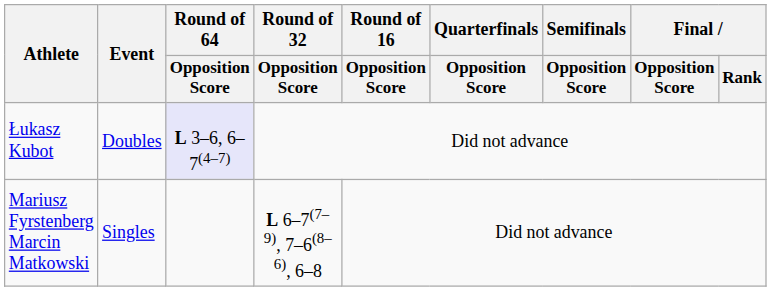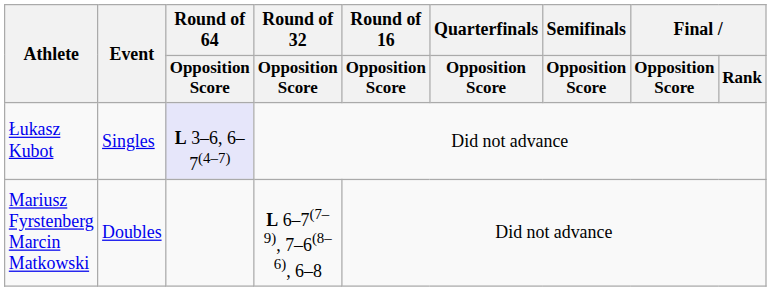Łukasz Kubot | Event: Doubles -> Singles
Mariusz Fyrstenberg Marcin Matkowski | Event: Singles -> Doubles
